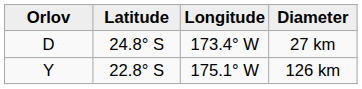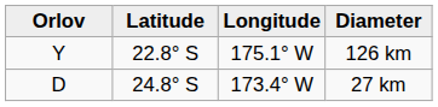rows swapped: 27 km <-> 126 km
